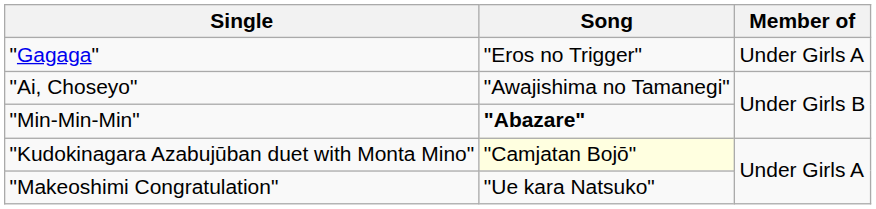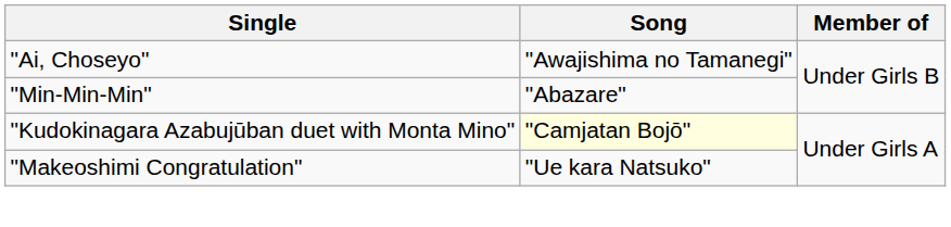- row: "Gagaga" | "Eros no Trigger" | Under Girls A
"Min-Min-Min" | Song: bold -> normal
